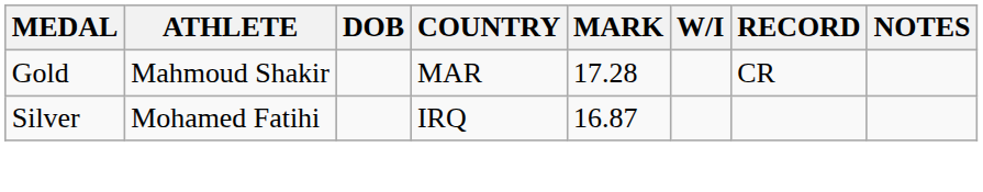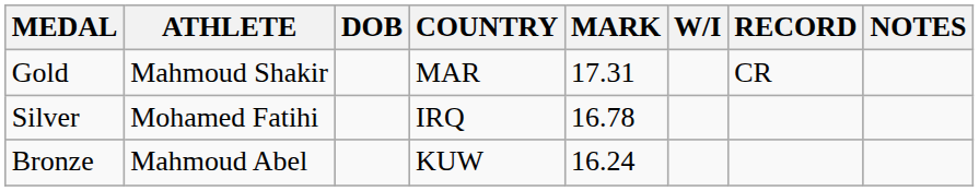Gold | MARK: 17.28 -> 17.31
Silver | MARK: 16.87 -> 16.78
+ row: Bronze | Mahmoud Abel | KUW | 16.24
